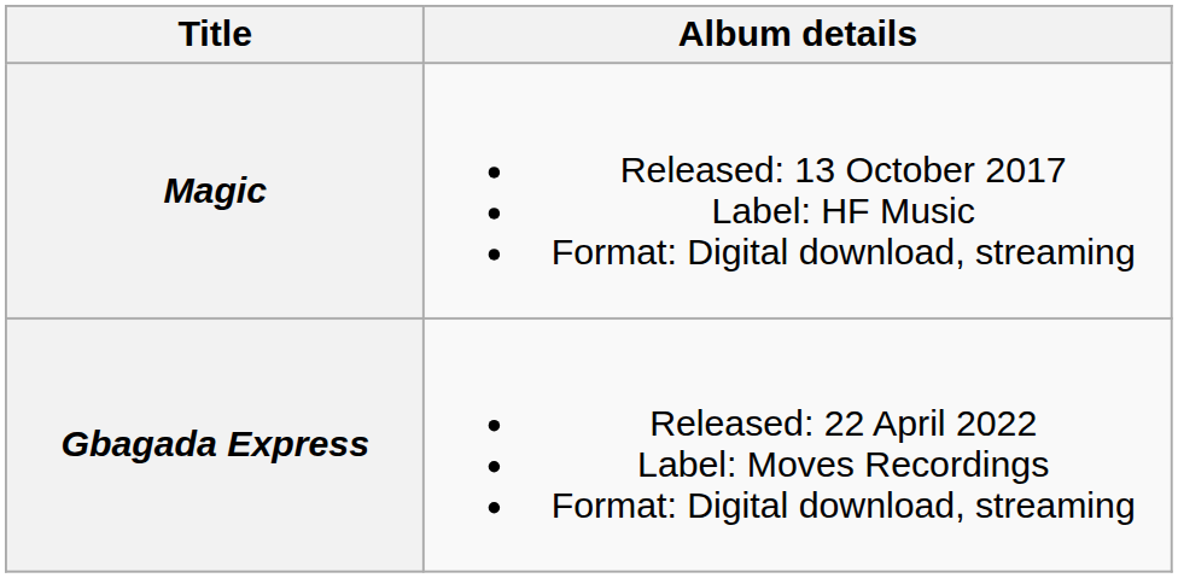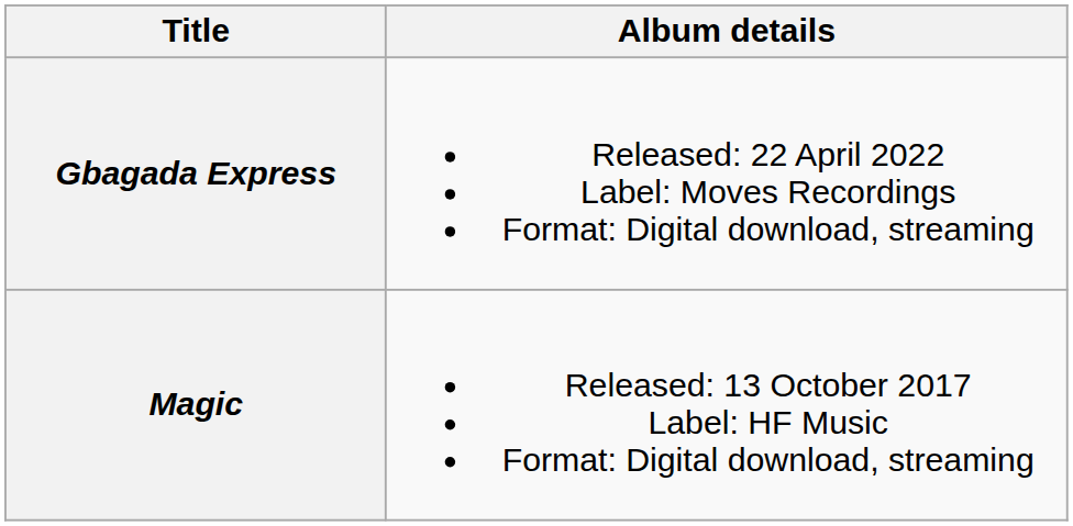rows swapped: Magic <-> Gbagada Express
